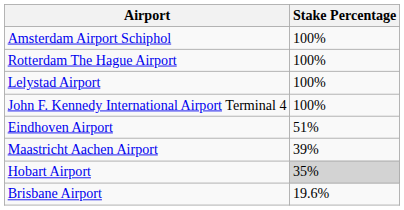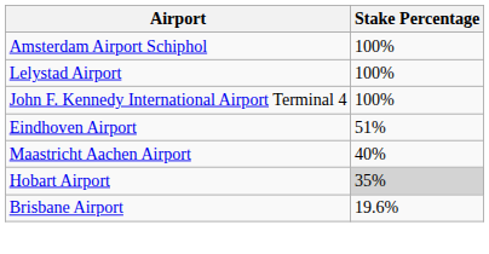- row: Rotterdam The Hague Airport | 100%
Maastricht Aachen Airport | Stake Percentage: 39% -> 40%
